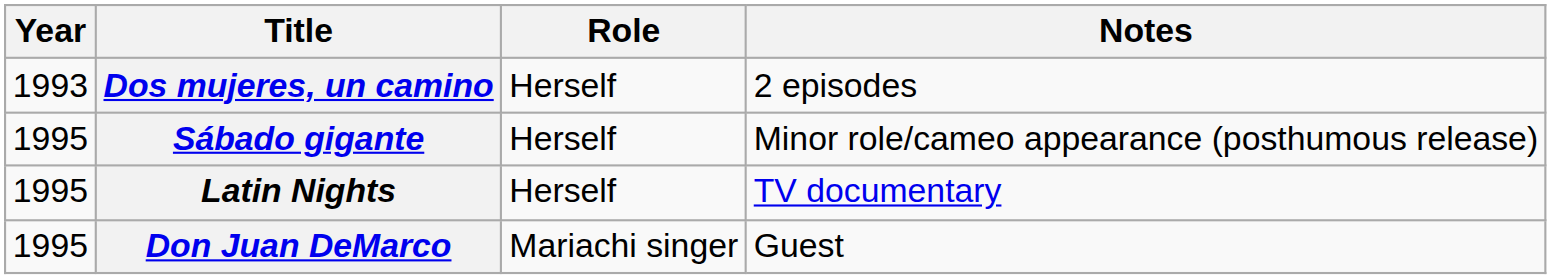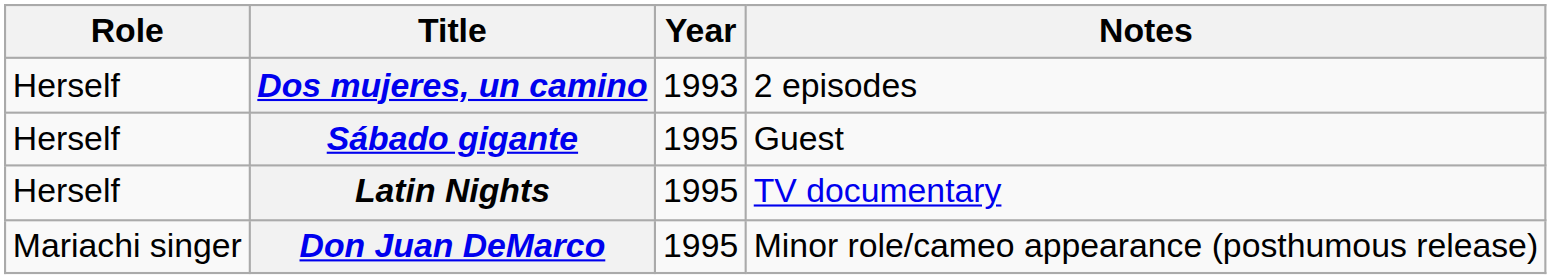columns swapped: Year <-> Role
Sábado gigante | Notes: Minor role/cameo appearance (posthumous release) -> Guest
Don Juan DeMarco | Notes: Guest -> Minor role/cameo appearance (posthumous release)
